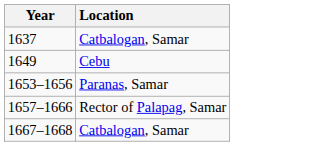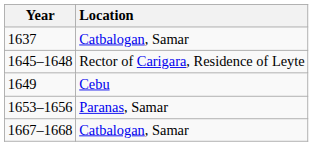+ row: 1645–1648 | Rector of Carigara, Residence of Leyte
- row: 1657–1666 | Rector of Palapag, Samar
